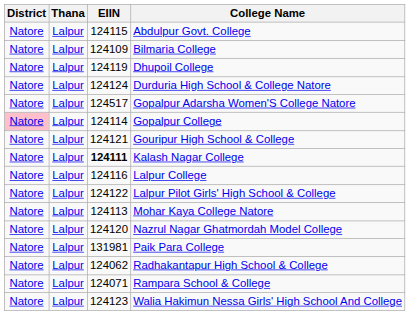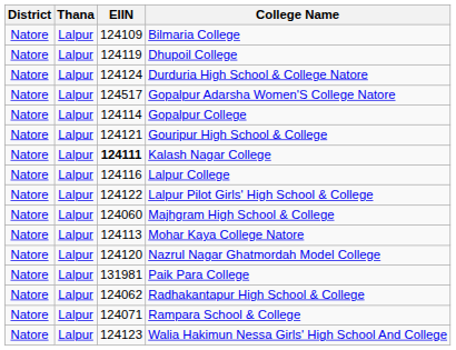- row: Natore | Lalpur | 124115 | Abdulpur Govt. College
Gopalpur College | District: pink background -> no background
+ row: Natore | Lalpur | 124060 | Majhgram High School & College
